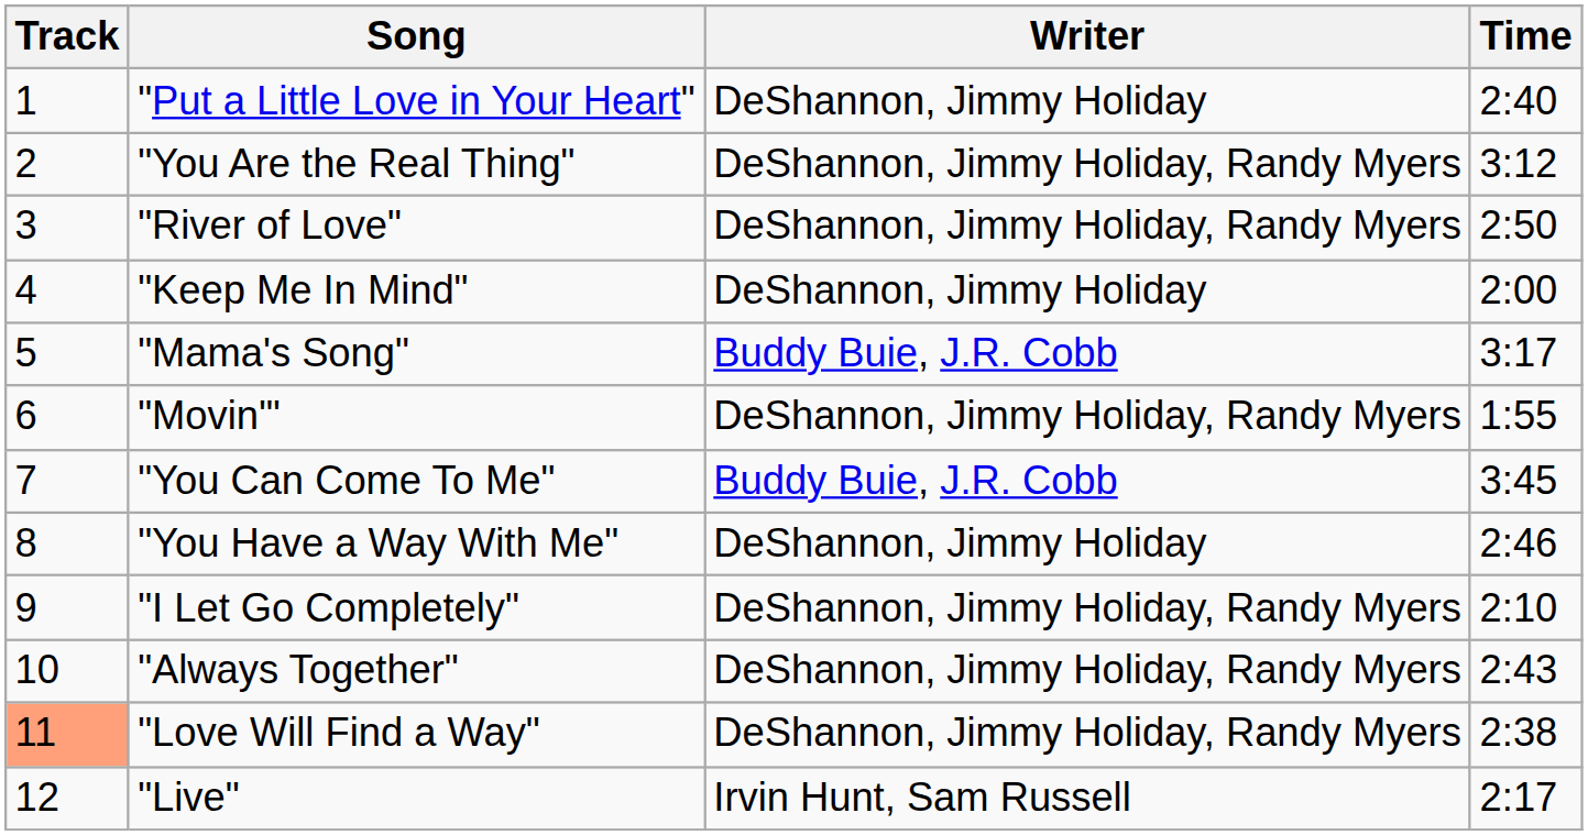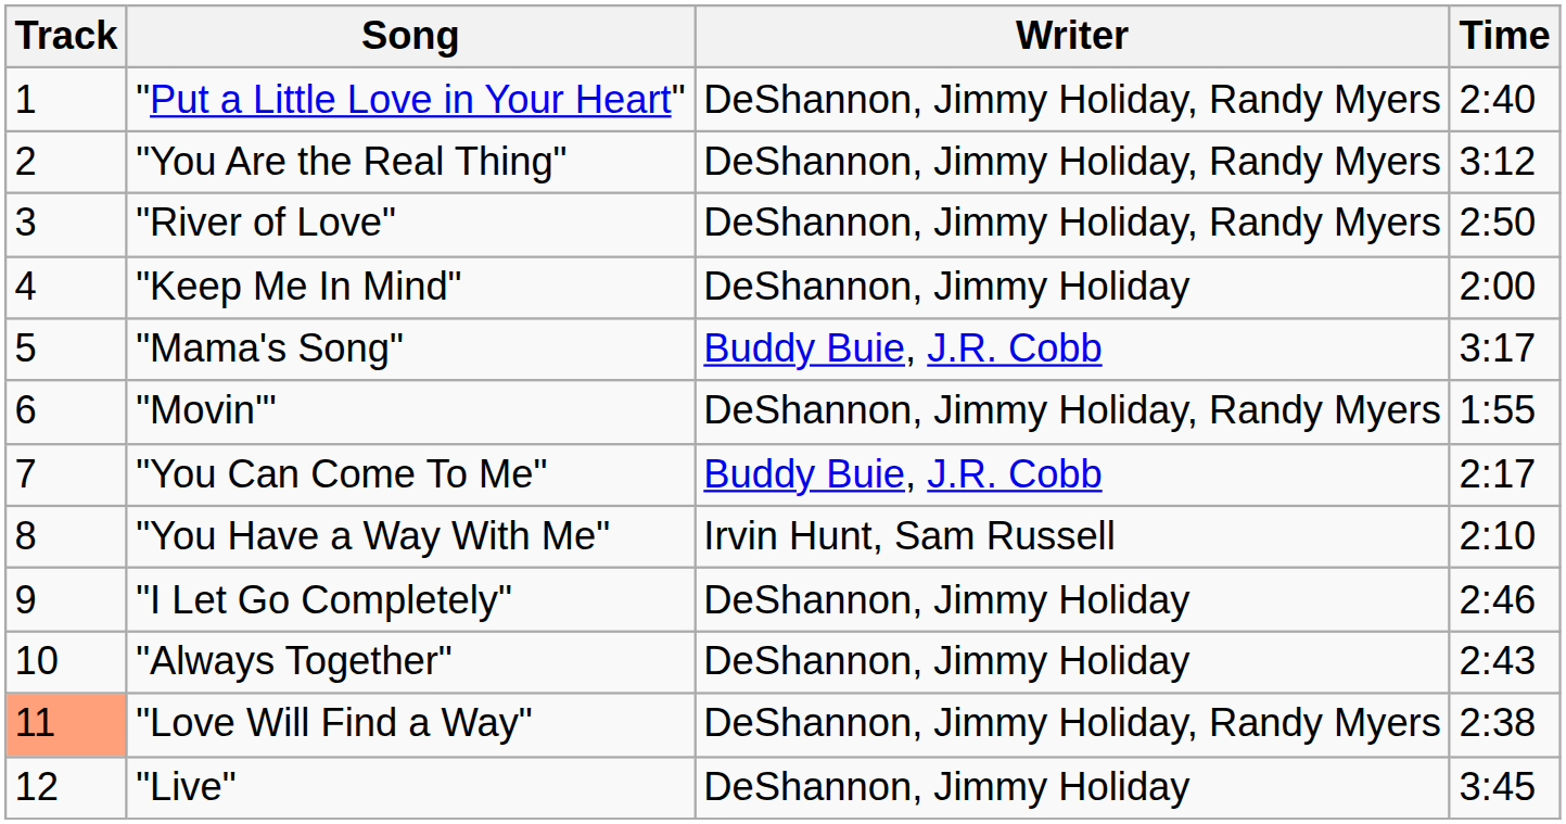"Put a Little Love in Your Heart" | Writer: DeShannon, Jimmy Holiday -> DeShannon, Jimmy Holiday, Randy Myers
"You Can Come To Me" | Time: 3:45 -> 2:17
"You Have a Way With Me" | Writer: DeShannon, Jimmy Holiday -> Irvin Hunt, Sam Russell
"You Have a Way With Me" | Time: 2:46 -> 2:10
"I Let Go Completely" | Writer: DeShannon, Jimmy Holiday, Randy Myers -> DeShannon, Jimmy Holiday
"I Let Go Completely" | Time: 2:10 -> 2:46
"Always Together" | Writer: DeShannon, Jimmy Holiday, Randy Myers -> DeShannon, Jimmy Holiday
"Live" | Writer: Irvin Hunt, Sam Russell -> DeShannon, Jimmy Holiday
"Live" | Time: 2:17 -> 3:45
